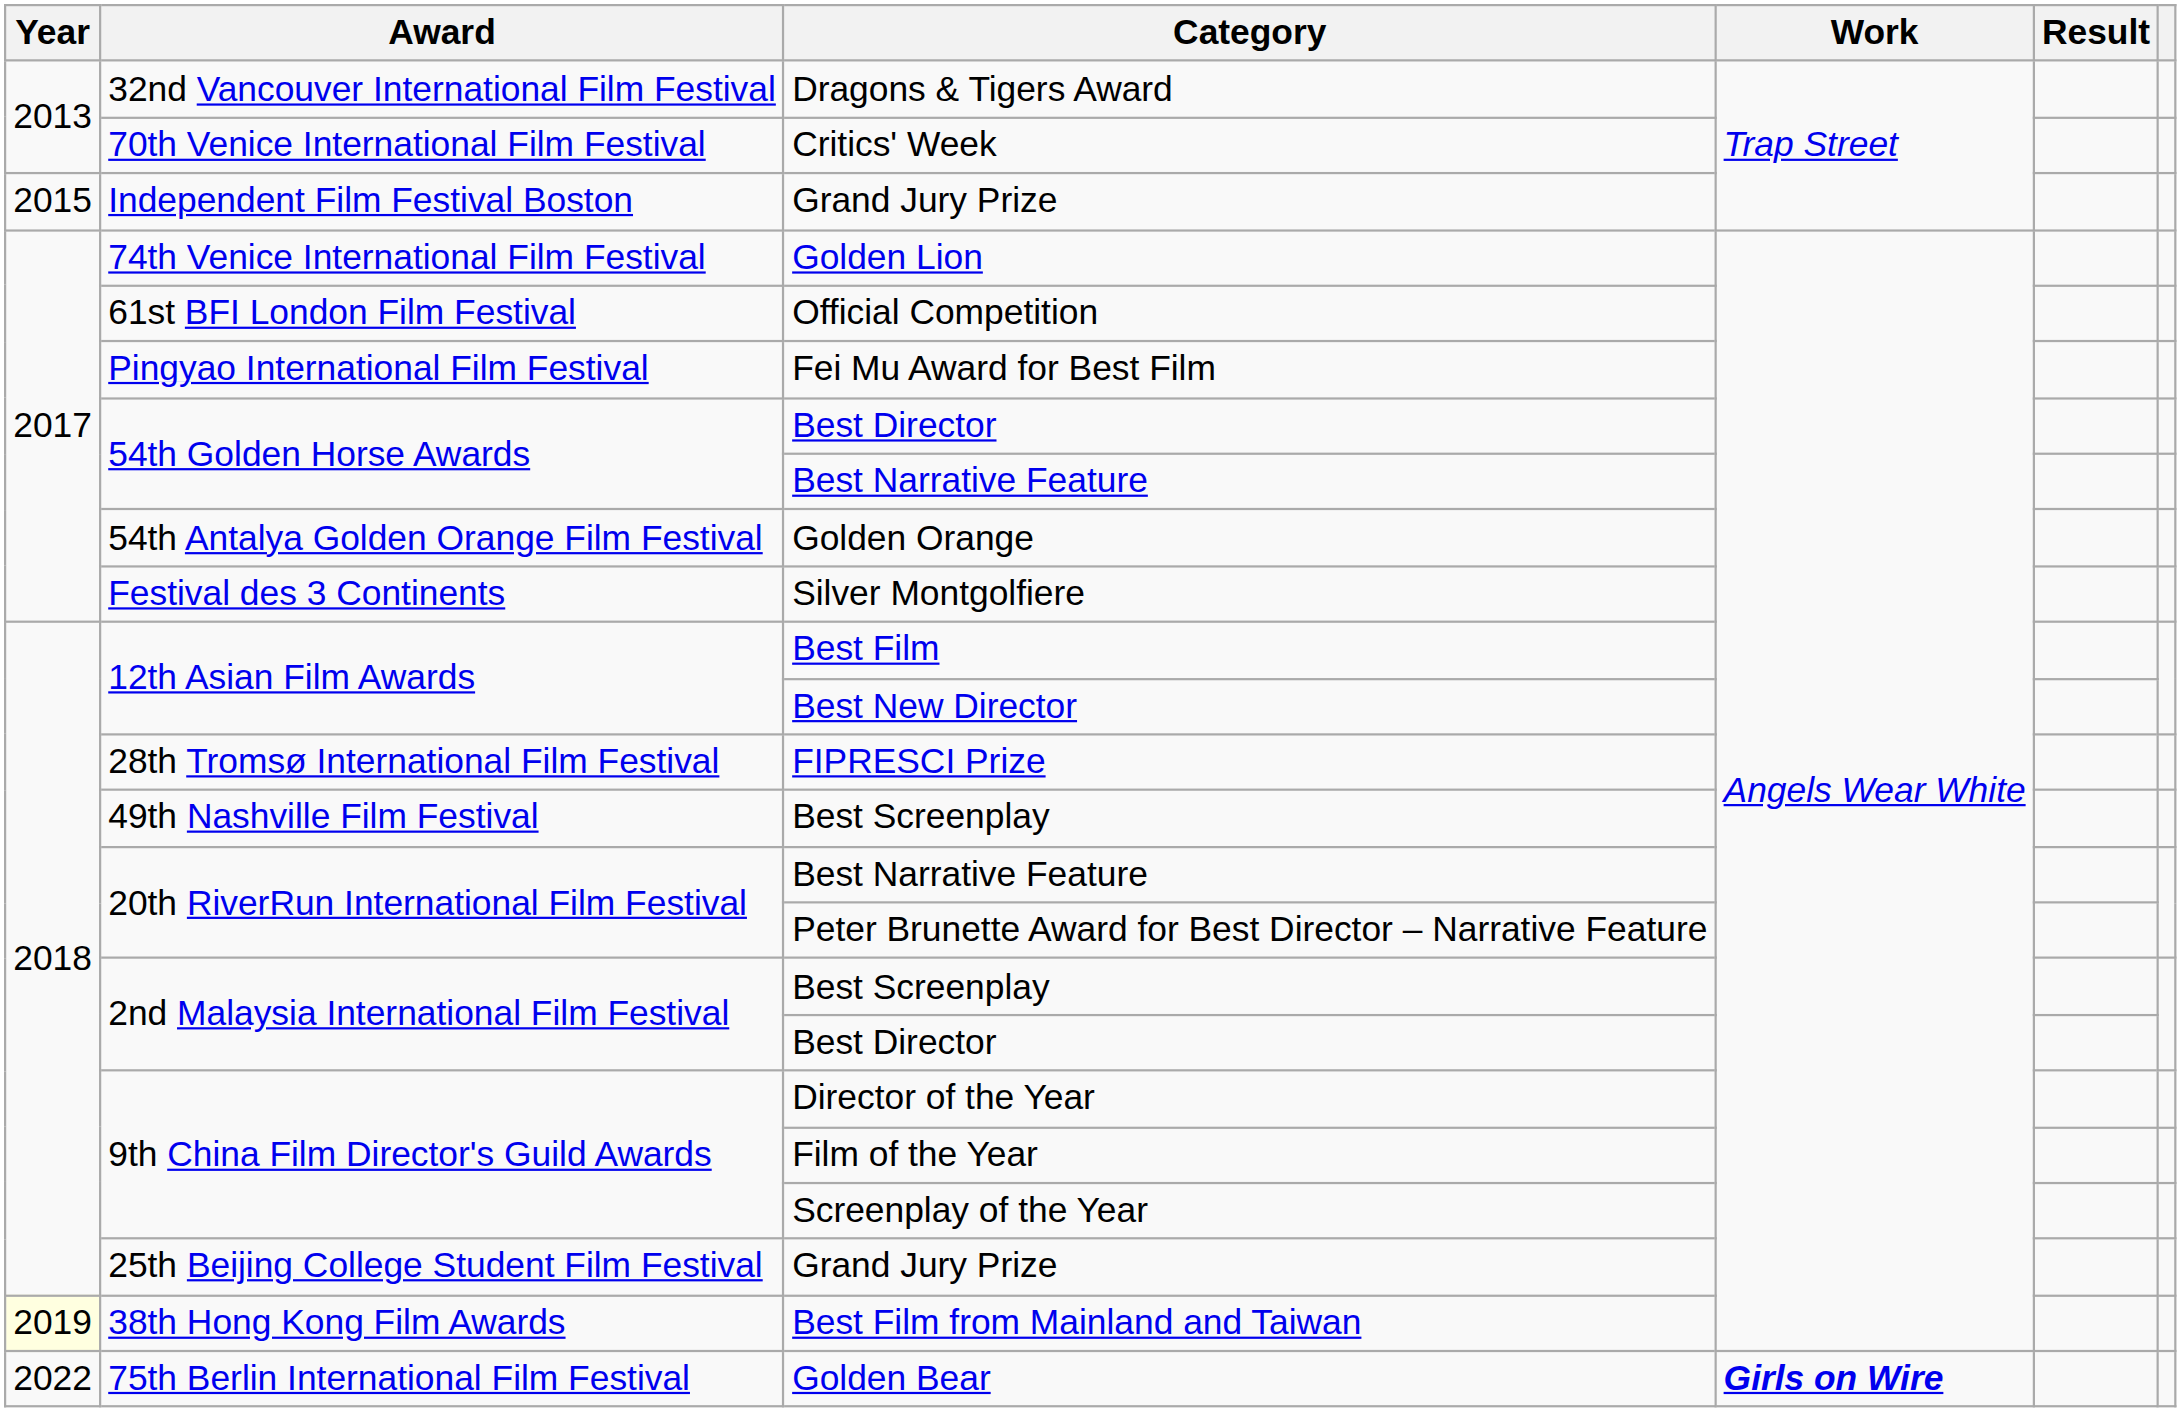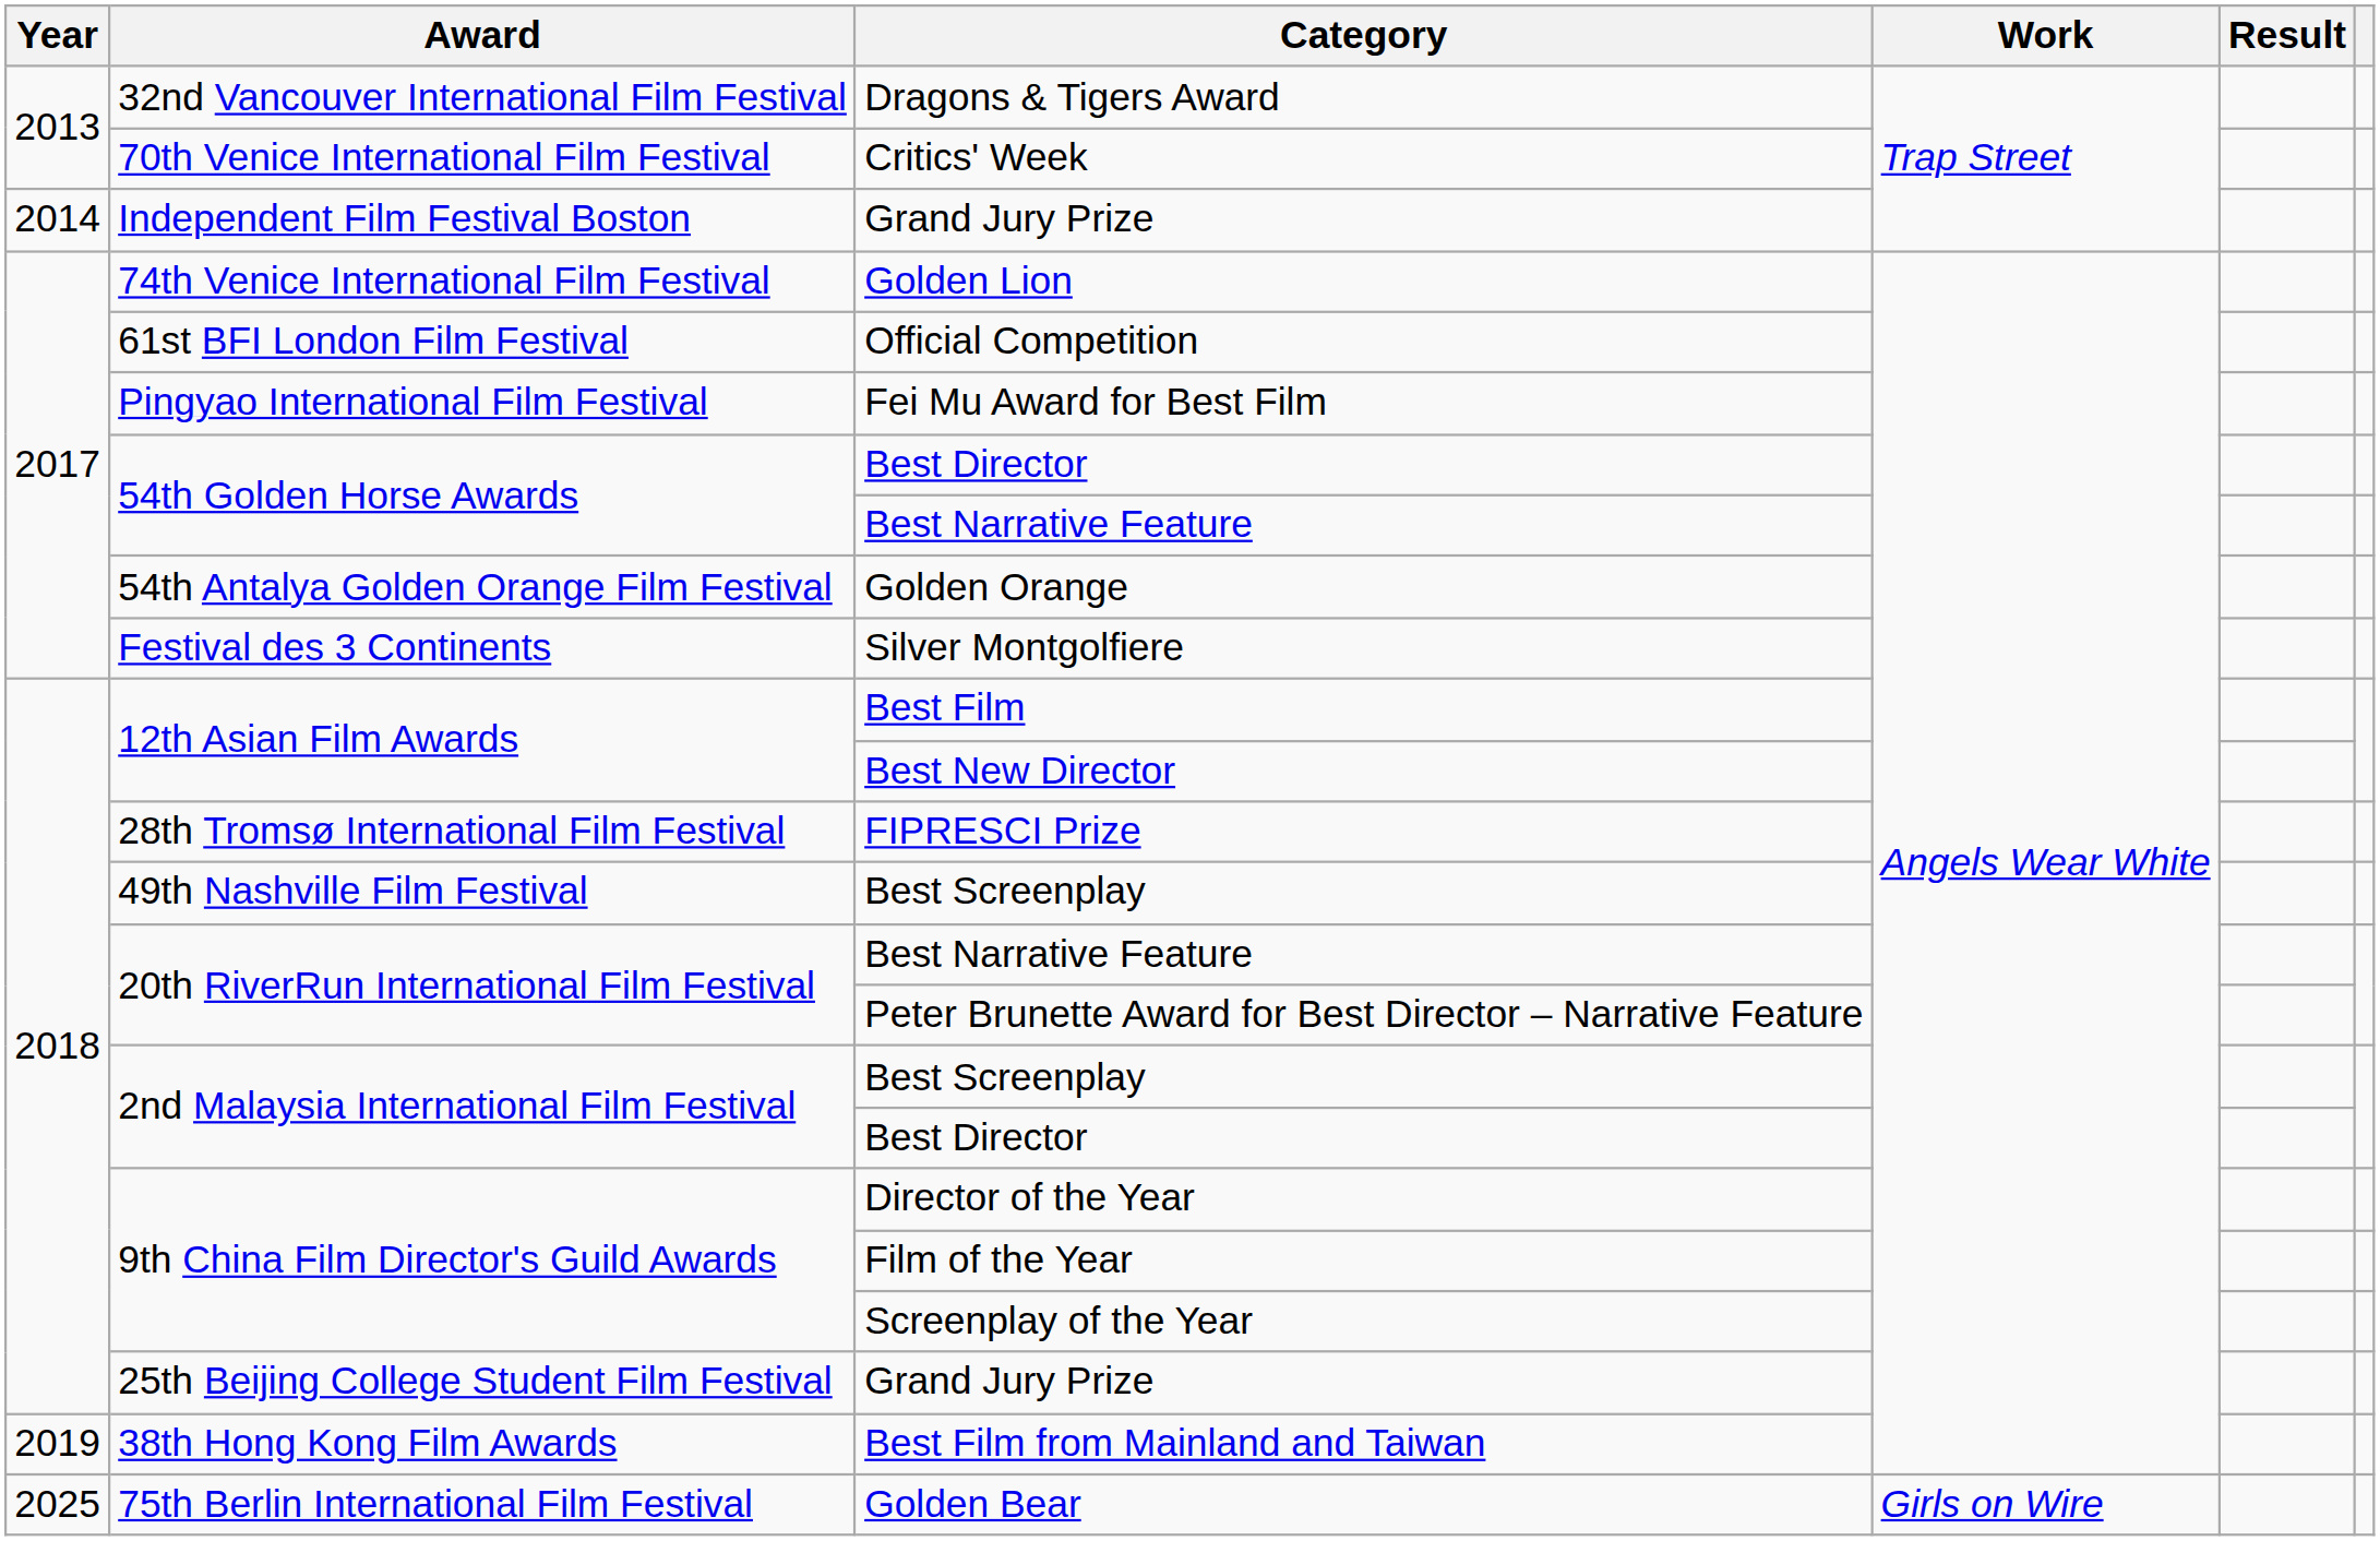Independent Film Festival Boston / Grand Jury Prize | Year: 2015 -> 2014
Best Film from Mainland and Taiwan | Year: lightyellow background -> no background
Golden Bear | Year: 2022 -> 2025
Golden Bear | Work: bold -> normal
